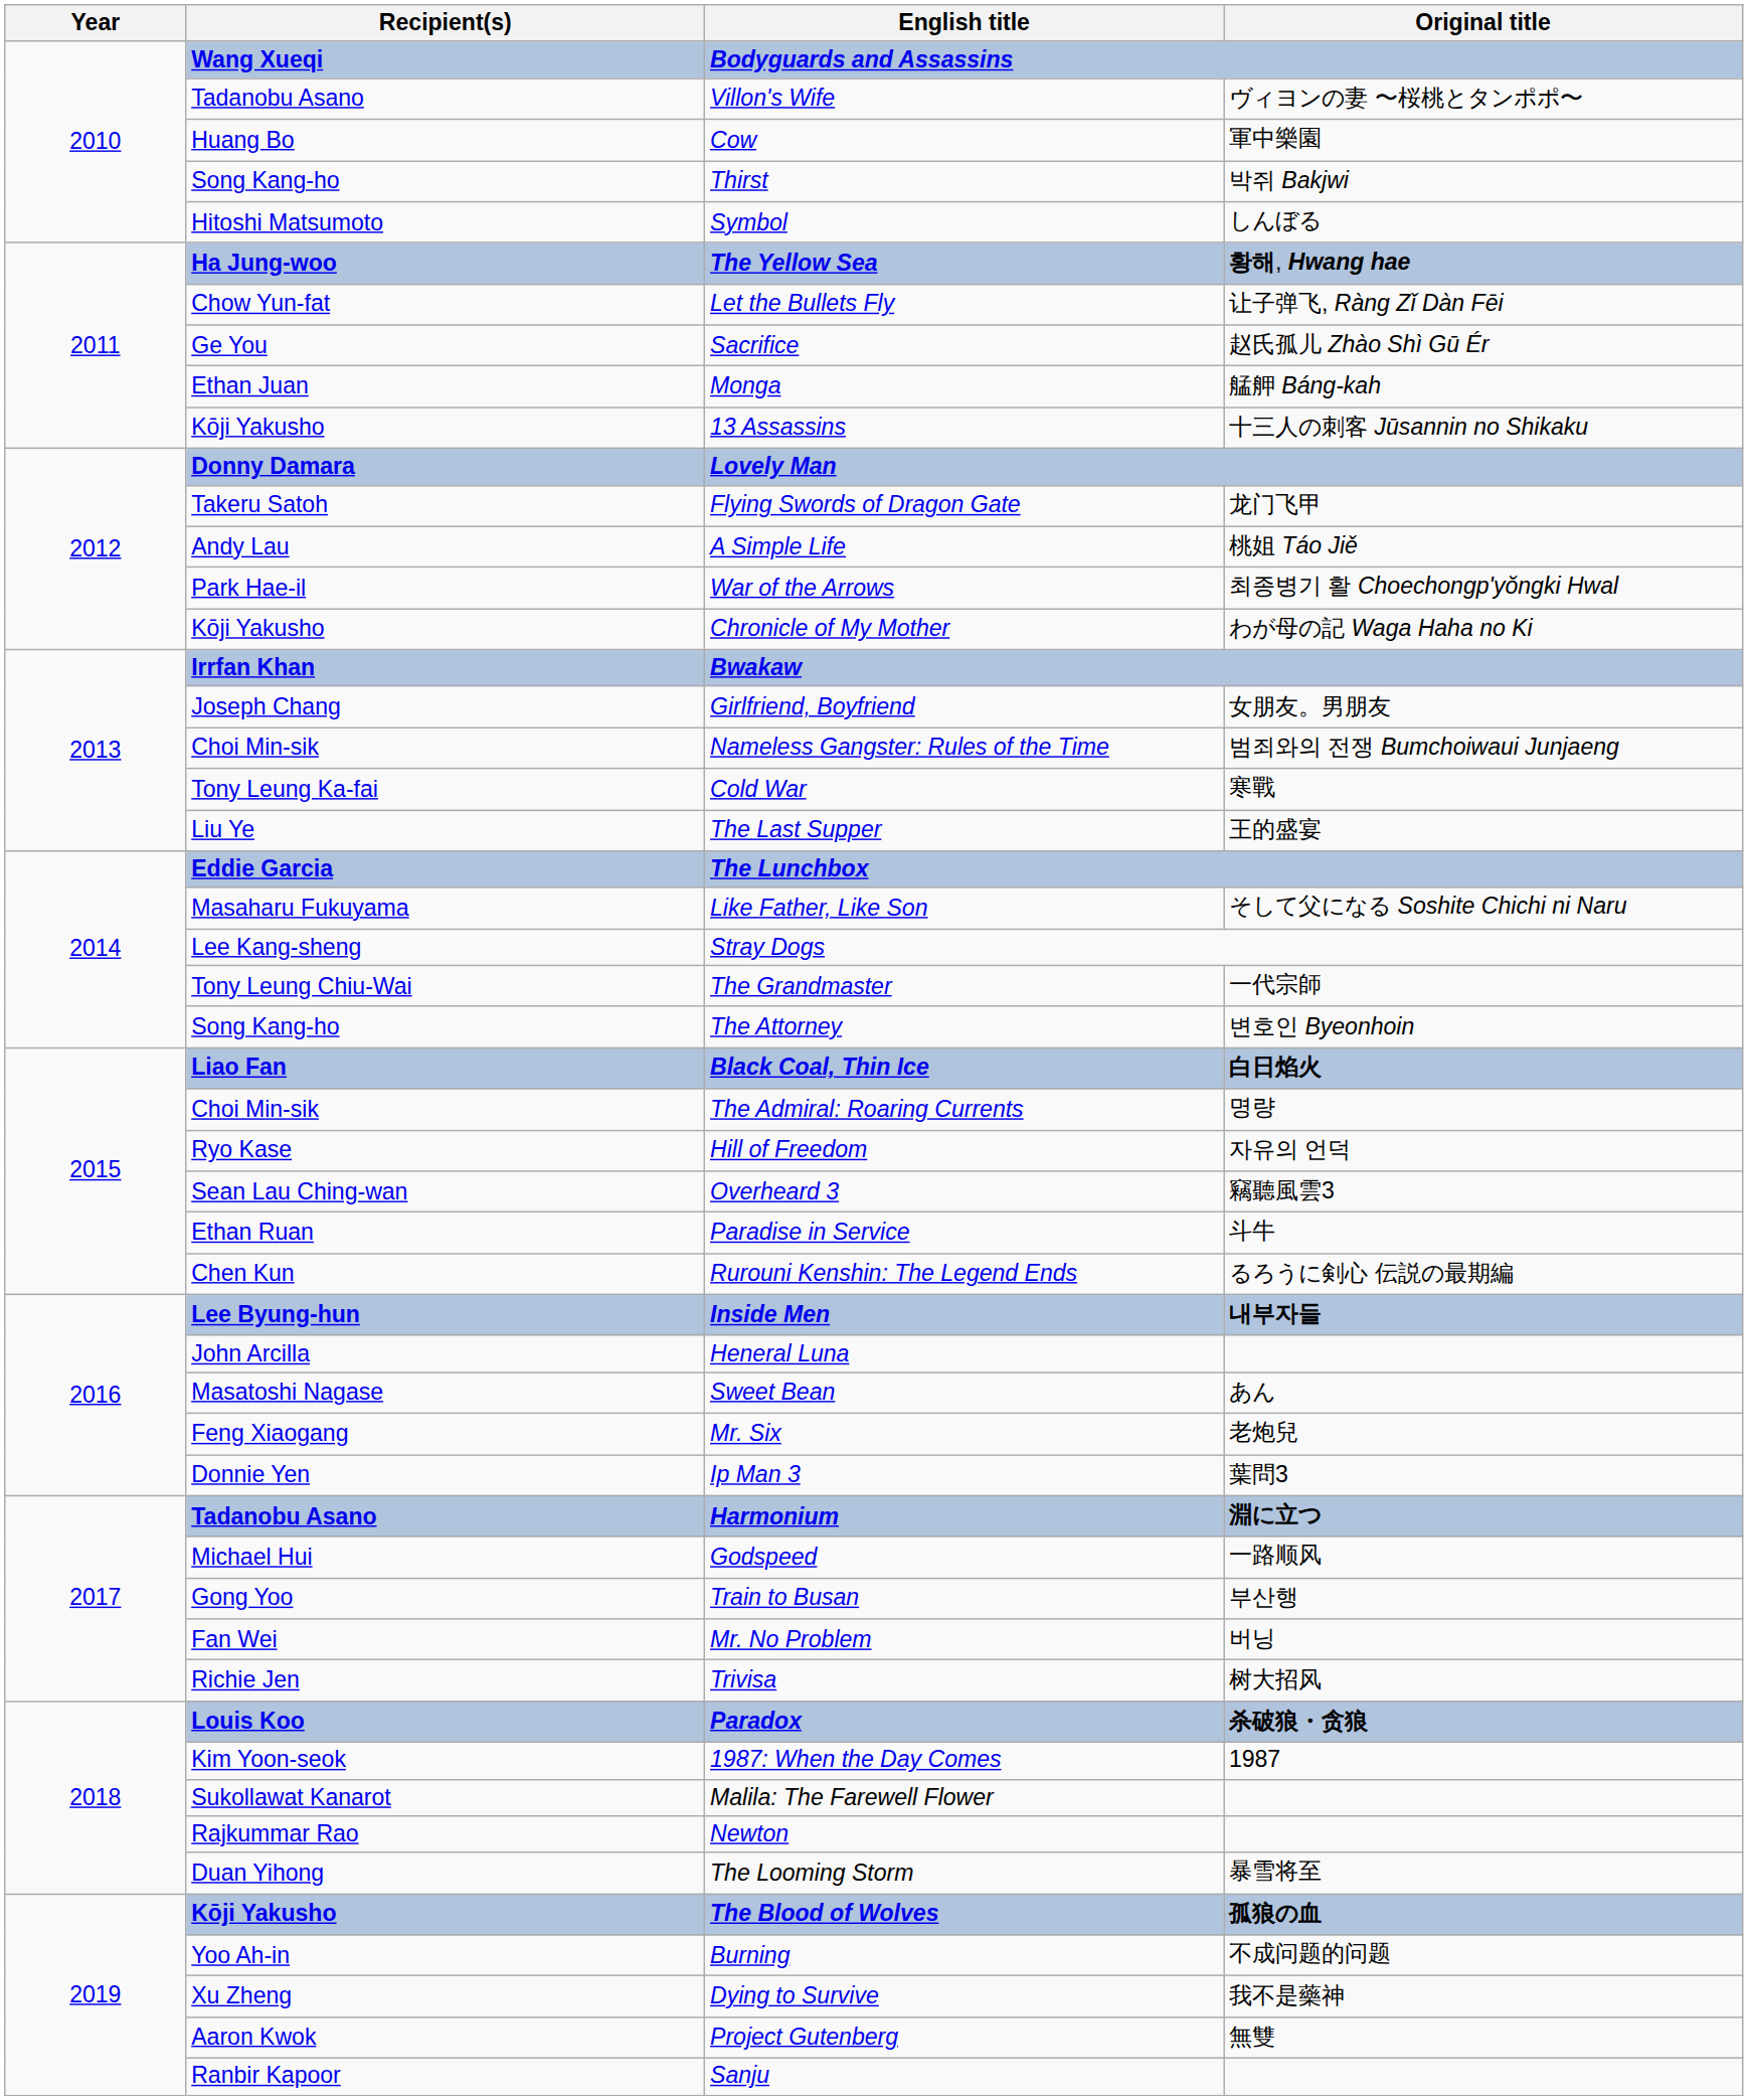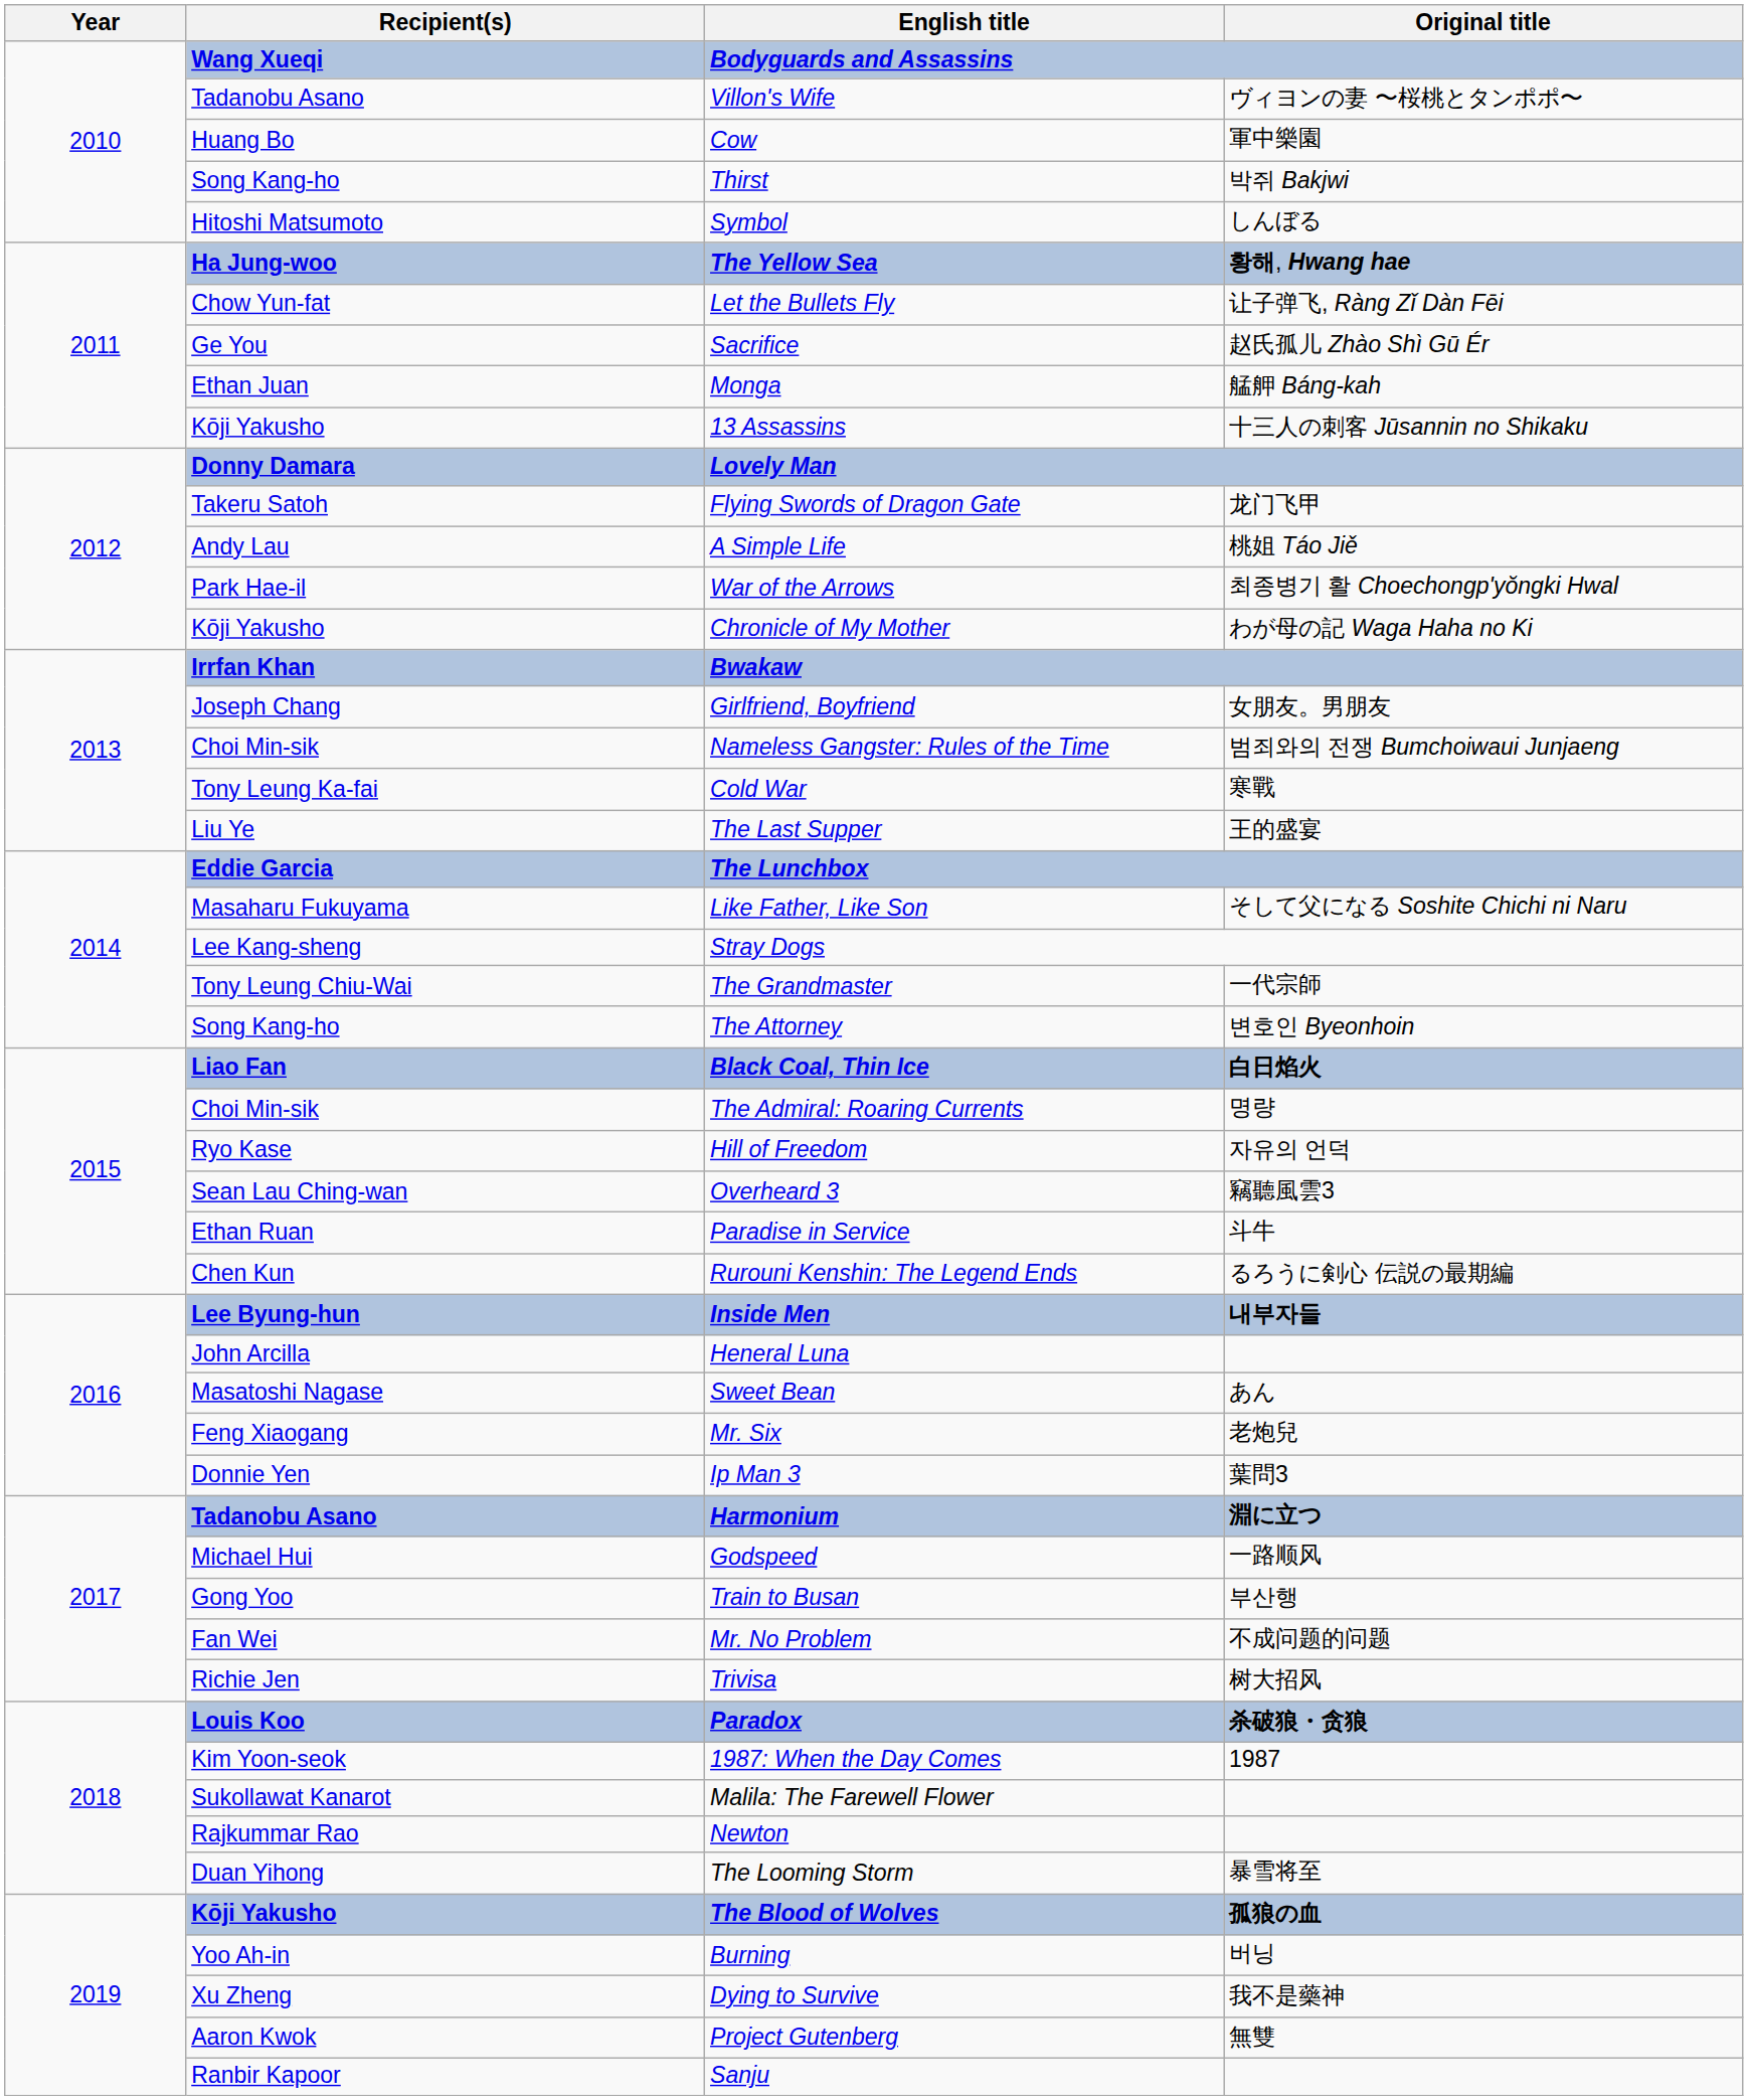Mr. No Problem | Original title: 버닝 -> 不成问题的问题
Burning | Original title: 不成问题的问题 -> 버닝
